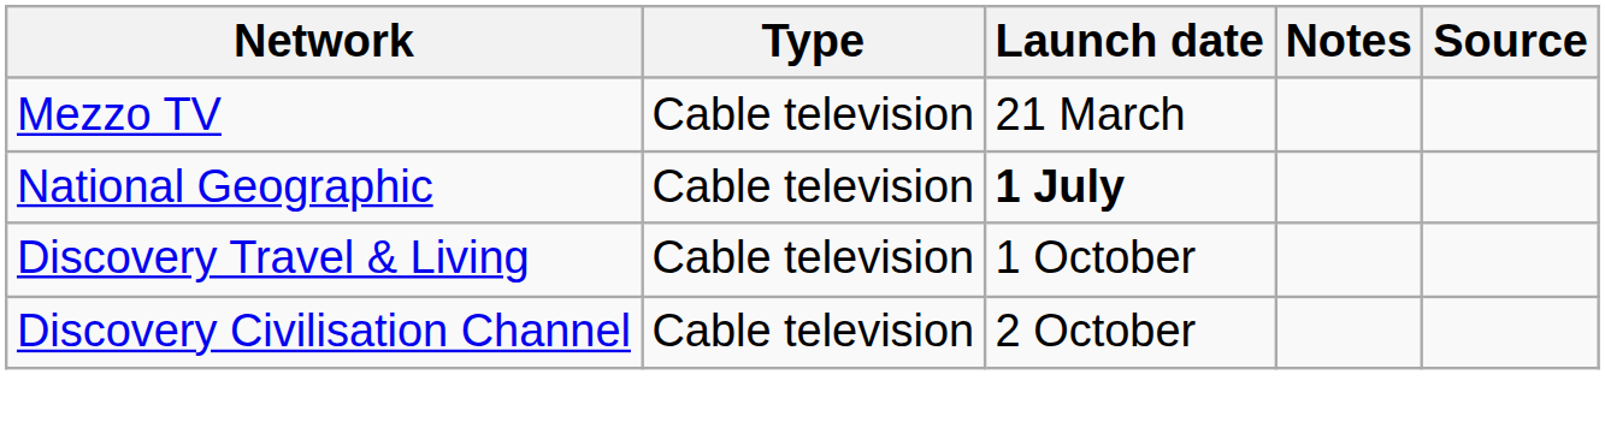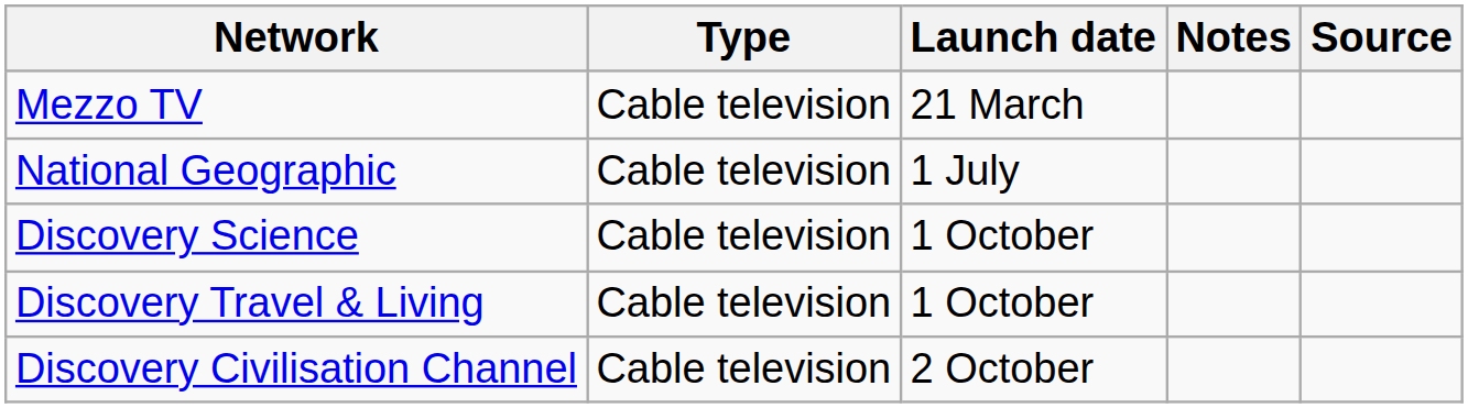National Geographic | Launch date: bold -> normal
+ row: Discovery Science | Cable television | 1 October
